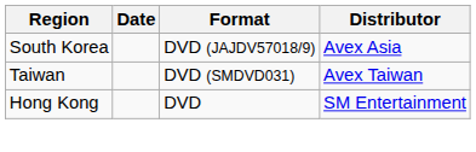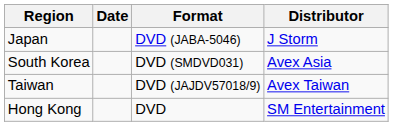+ row: Japan | DVD (JABA-5046) | J Storm
South Korea | Format: DVD (JAJDV57018/9) -> DVD (SMDVD031)
Taiwan | Format: DVD (SMDVD031) -> DVD (JAJDV57018/9)
